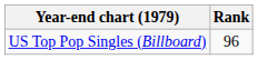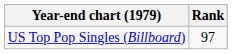US Top Pop Singles (Billboard) | Rank: 96 -> 97
